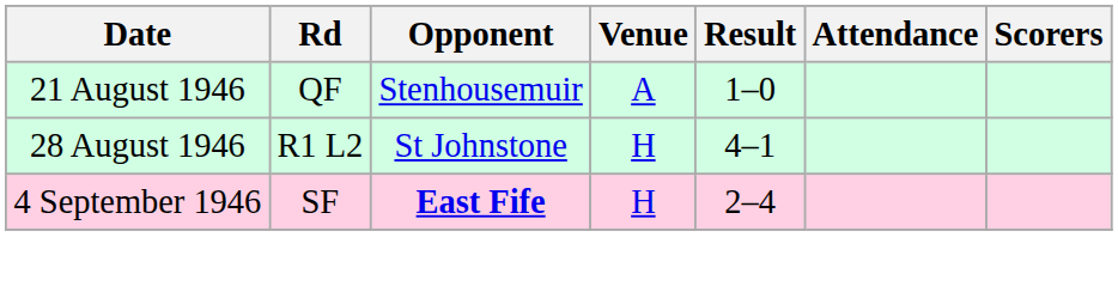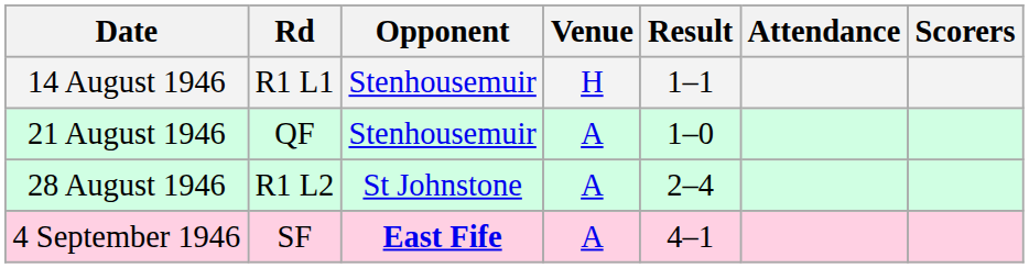+ row: 14 August 1946 | R1 L1 | Stenhousemuir | H | 1–1
28 August 1946 | Venue: H -> A
28 August 1946 | Result: 4–1 -> 2–4
4 September 1946 | Venue: H -> A
4 September 1946 | Result: 2–4 -> 4–1
